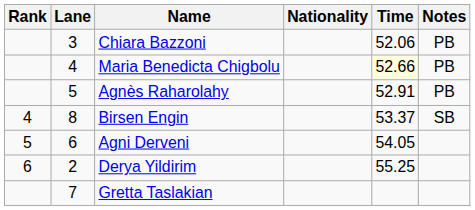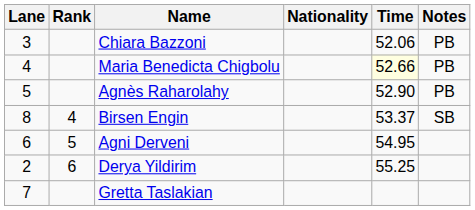columns swapped: Rank <-> Lane
Agnès Raharolahy | Time: 52.91 -> 52.90
Agni Derveni | Time: 54.05 -> 54.95
